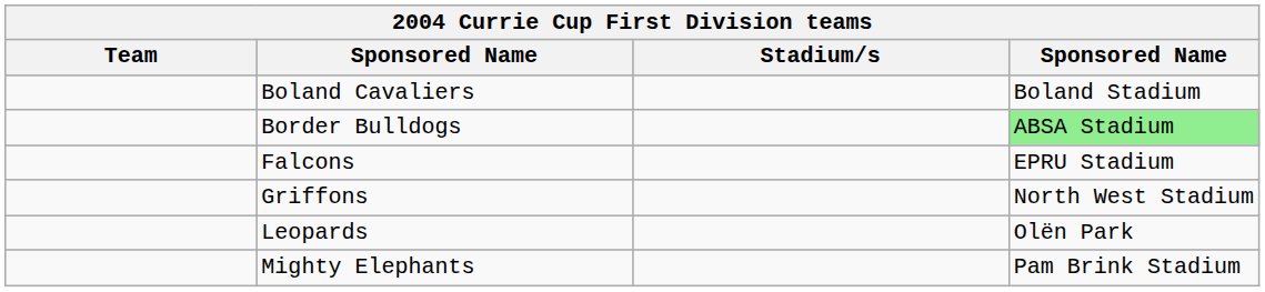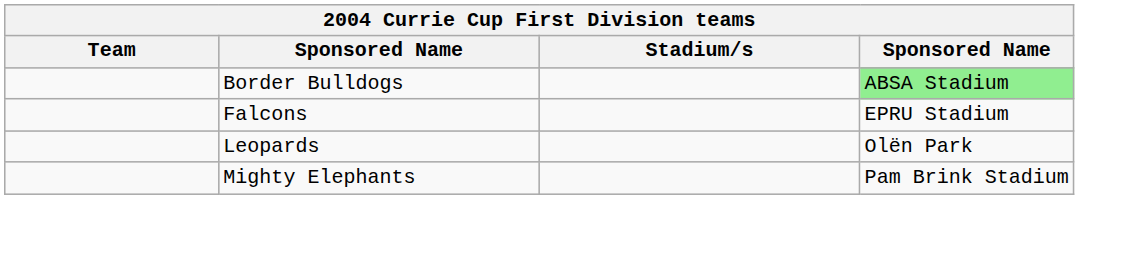- row: Boland Cavaliers | Boland Stadium
- row: Griffons | North West Stadium
